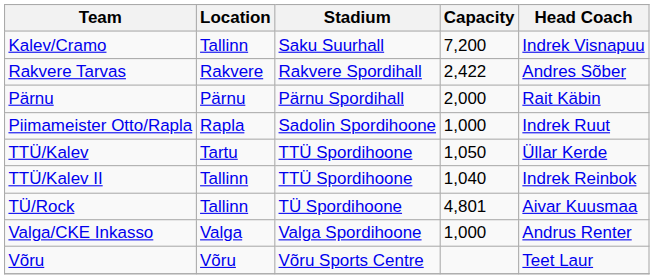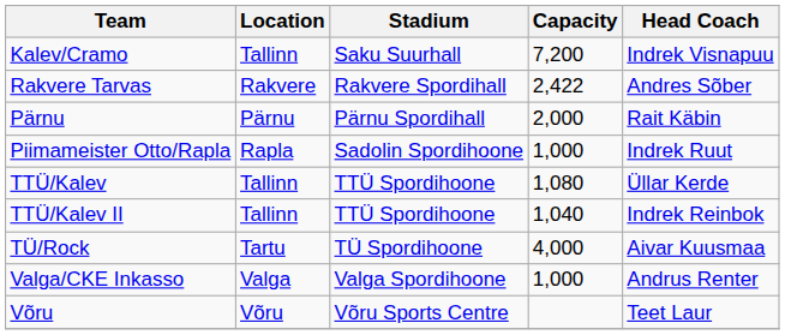TTÜ/Kalev | Location: Tartu -> Tallinn
TTÜ/Kalev | Capacity: 1,050 -> 1,080
TÜ/Rock | Location: Tallinn -> Tartu
TÜ/Rock | Capacity: 4,801 -> 4,000
